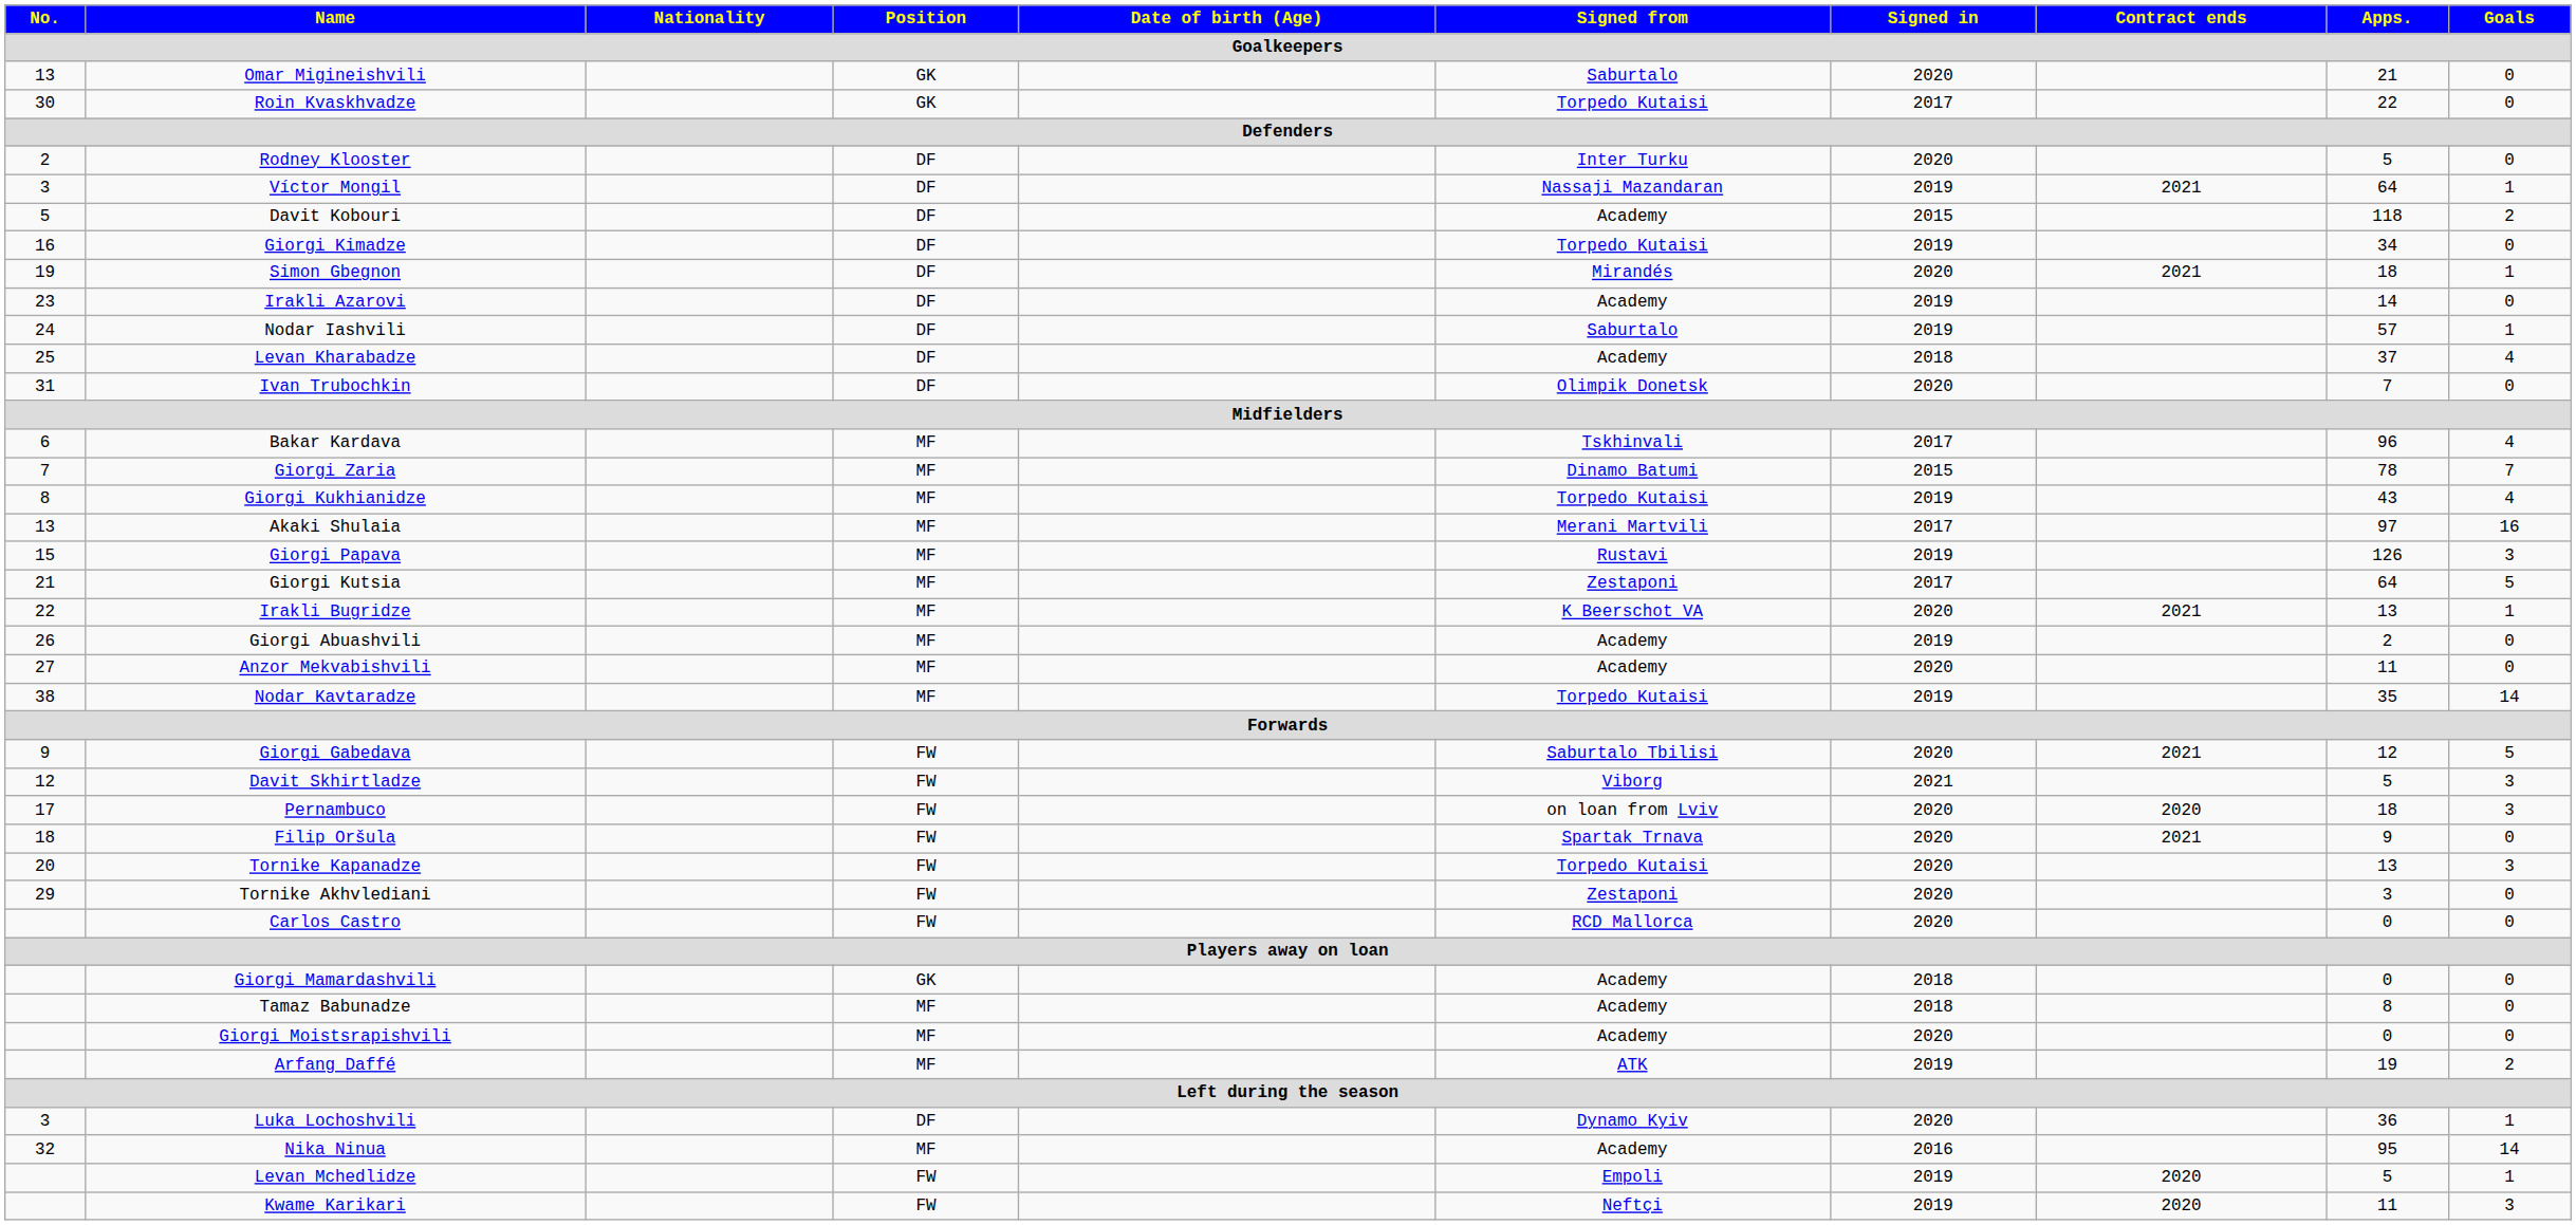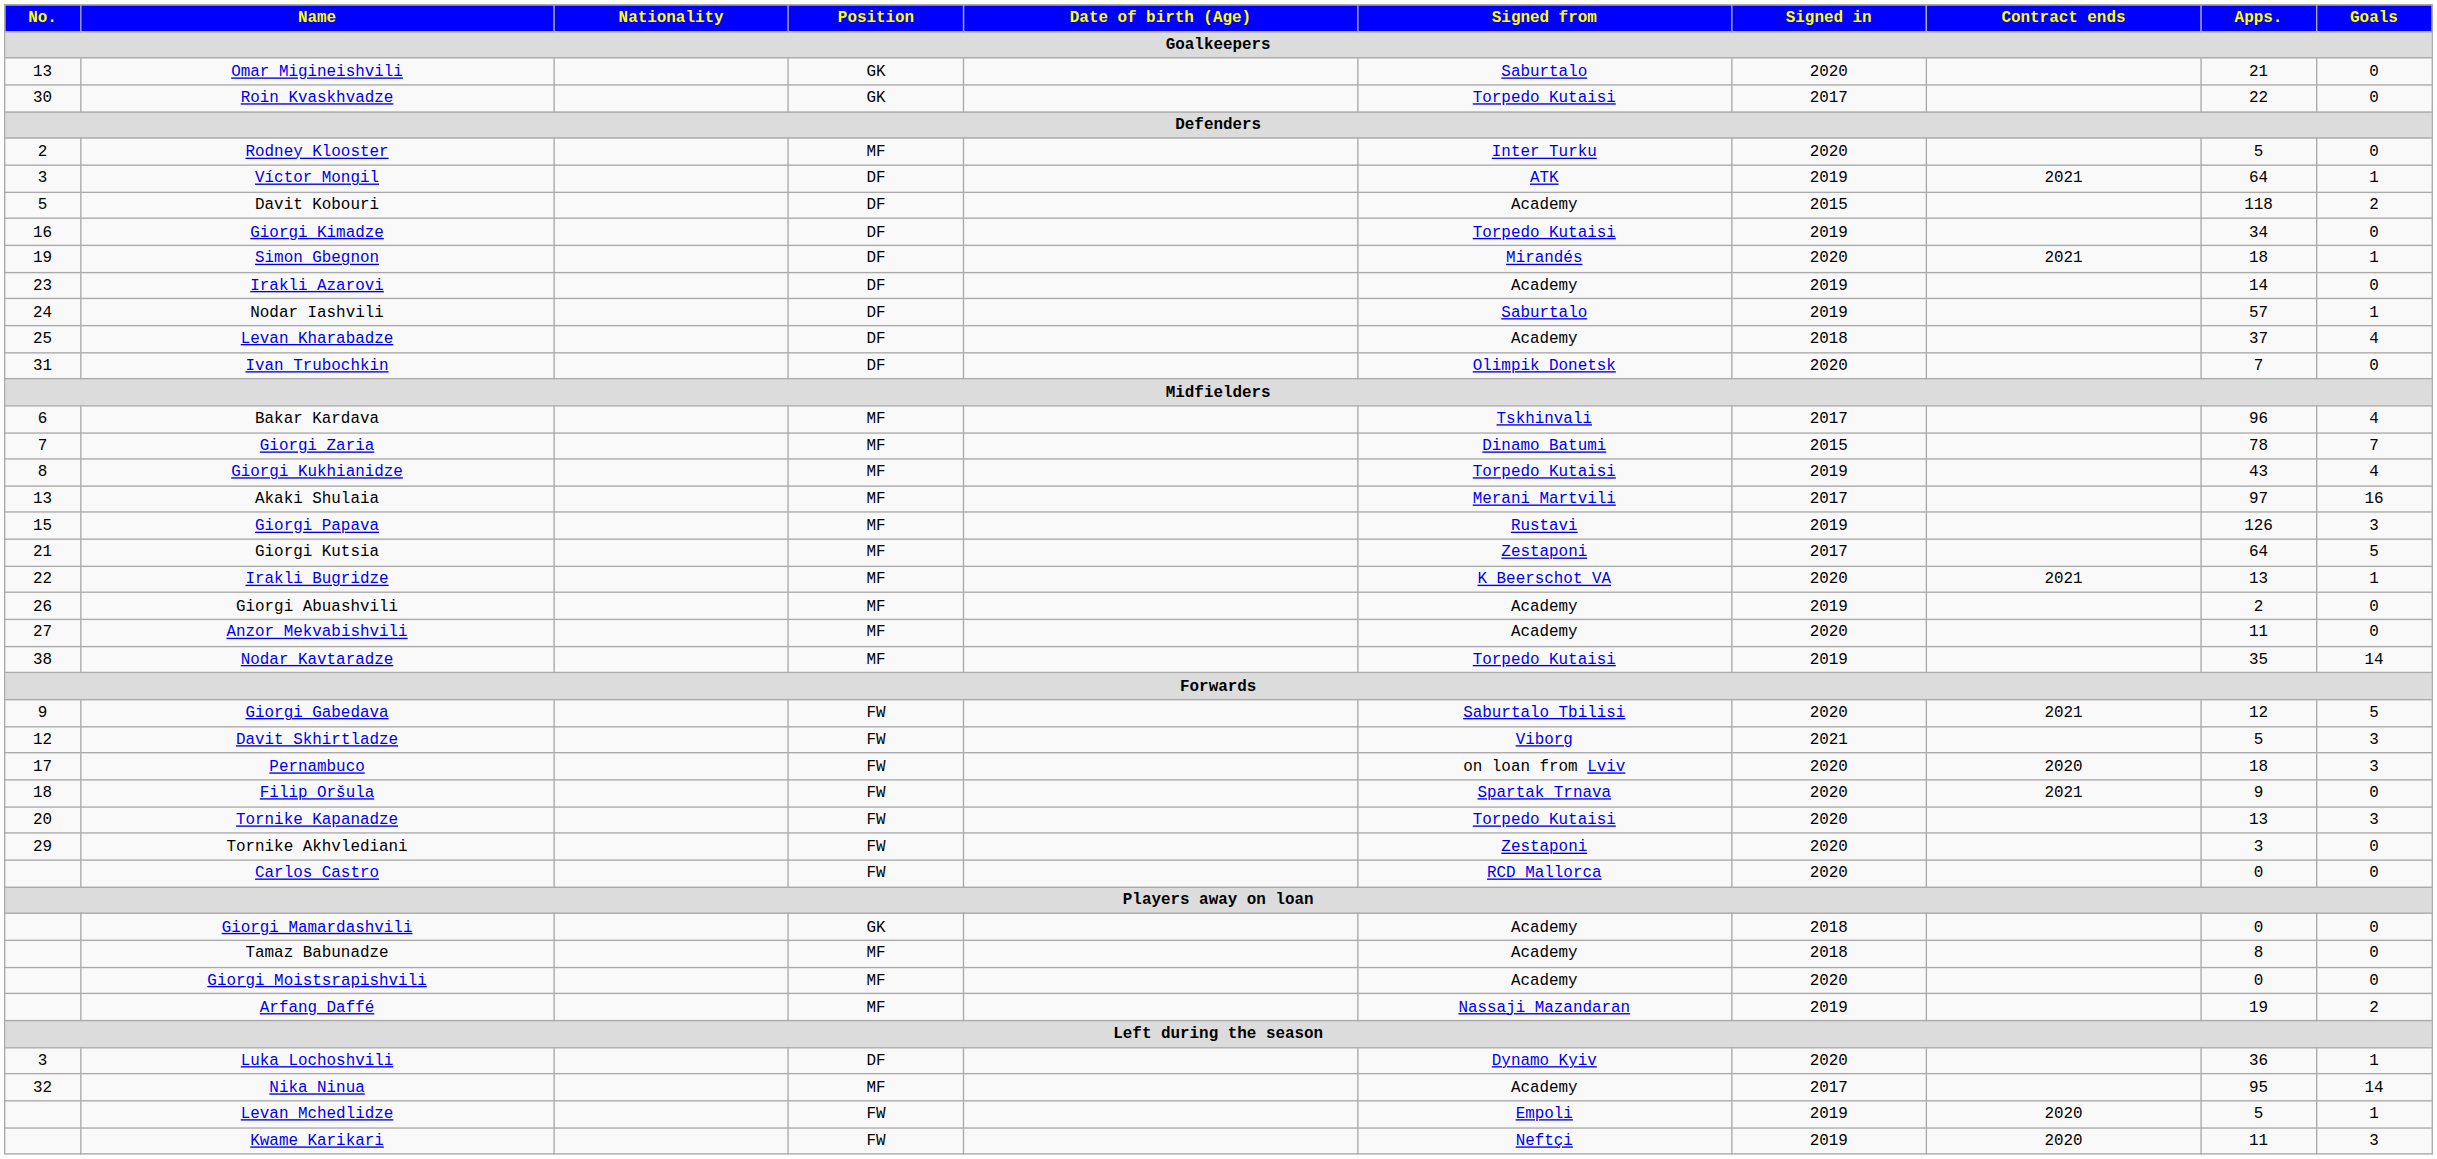Rodney Klooster | Position: DF -> MF
Víctor Mongil | Signed from: Nassaji Mazandaran -> ATK
Arfang Daffé | Signed from: ATK -> Nassaji Mazandaran
Nika Ninua | Signed in: 2016 -> 2017
